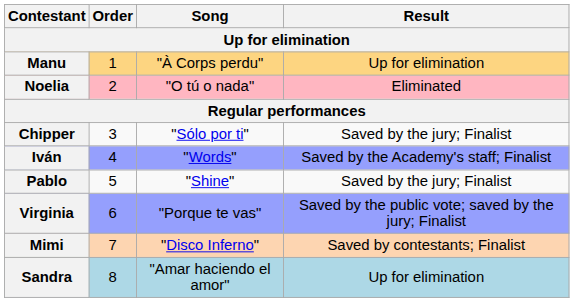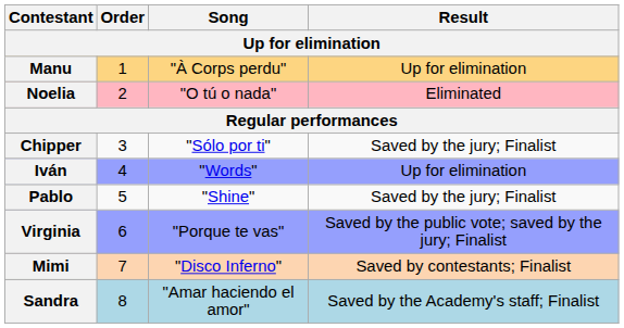Iván | Result: Saved by the Academy's staff; Finalist -> Up for elimination
Sandra | Result: Up for elimination -> Saved by the Academy's staff; Finalist
